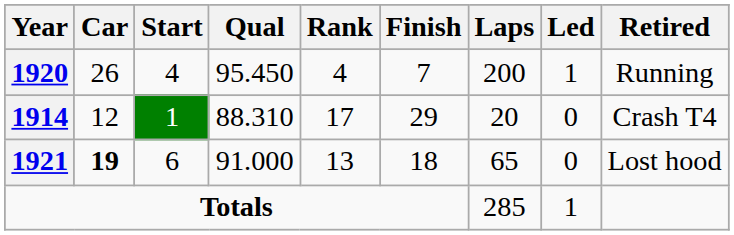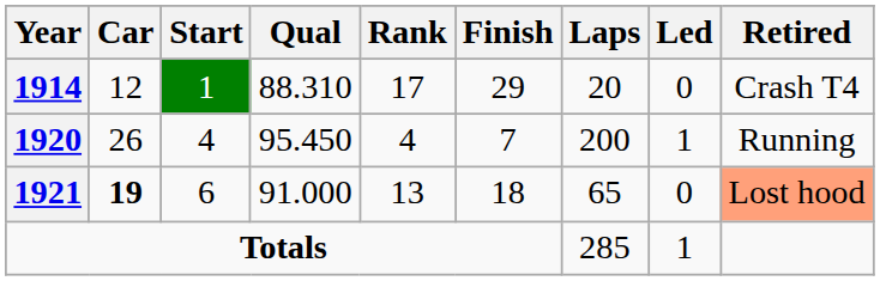rows swapped: 1914 <-> 1920
1921 | Retired: no background -> lightsalmon background
